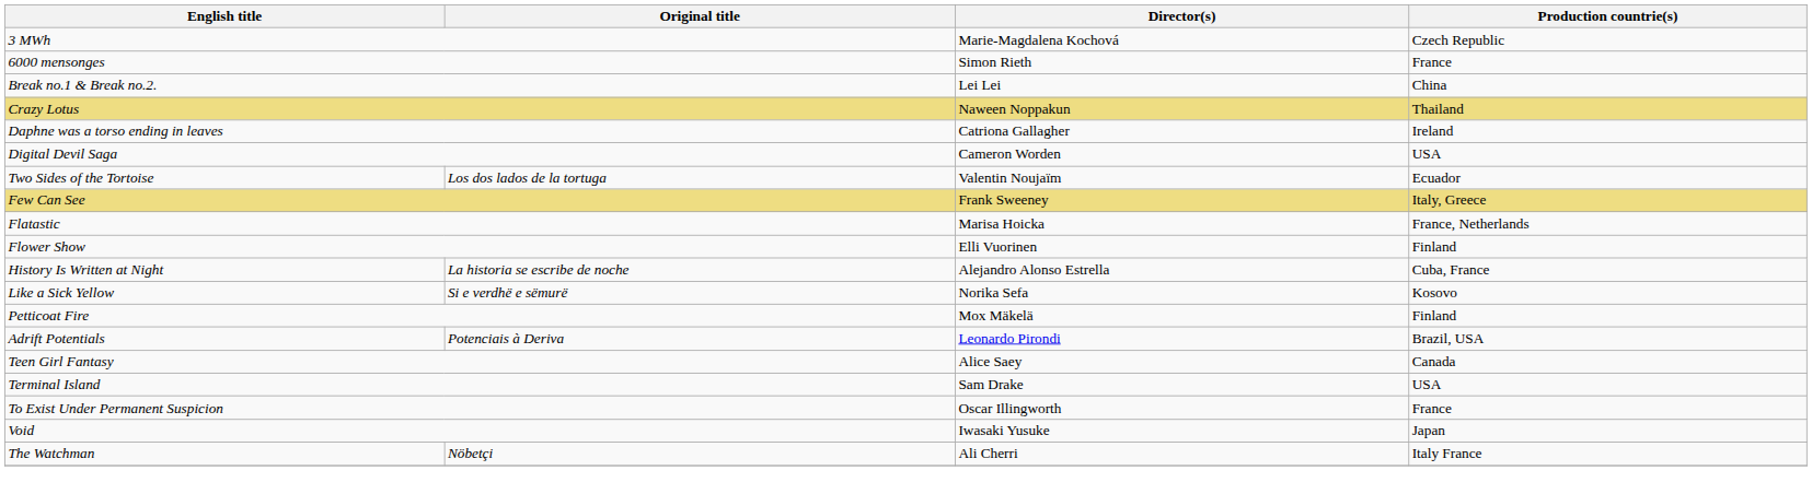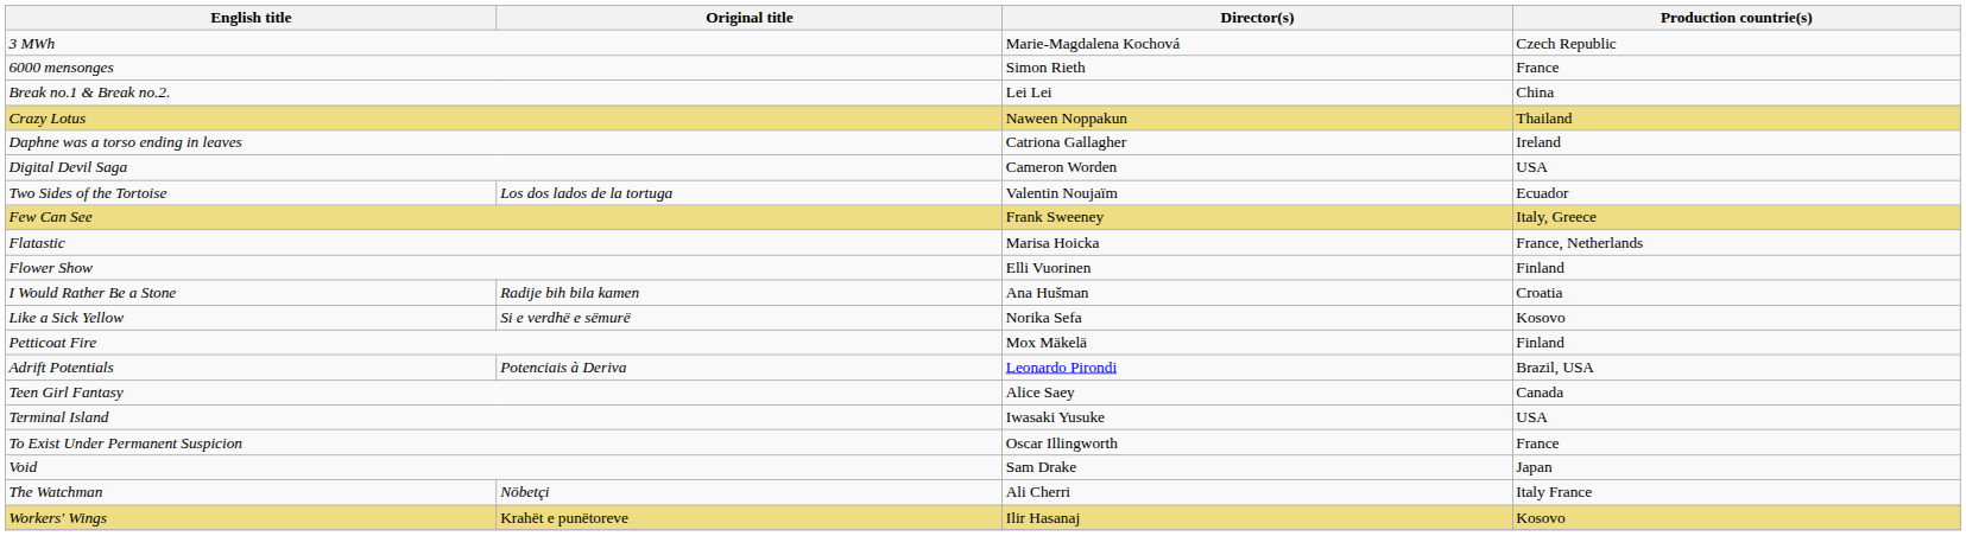- row: History Is Written at Night | La historia se escribe de noche | Alejandro Alonso Estrella | Cuba, France
+ row: I Would Rather Be a Stone | Radije bih bila kamen | Ana Hušman | Croatia
Terminal Island | Director(s): Sam Drake -> Iwasaki Yusuke
Void | Director(s): Iwasaki Yusuke -> Sam Drake
+ row: Workers' Wings | Krahët e punëtoreve | Ilir Hasanaj | Kosovo
